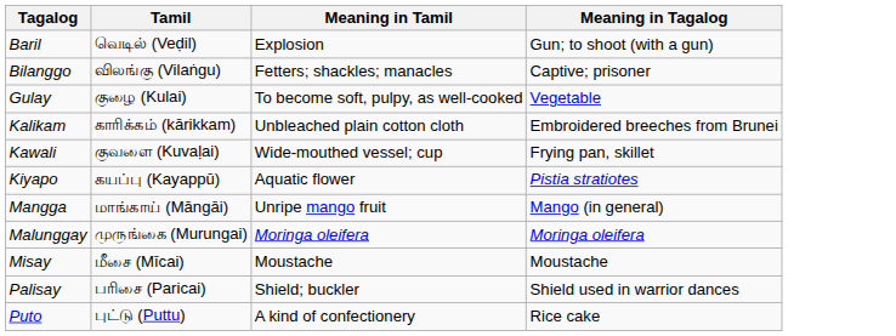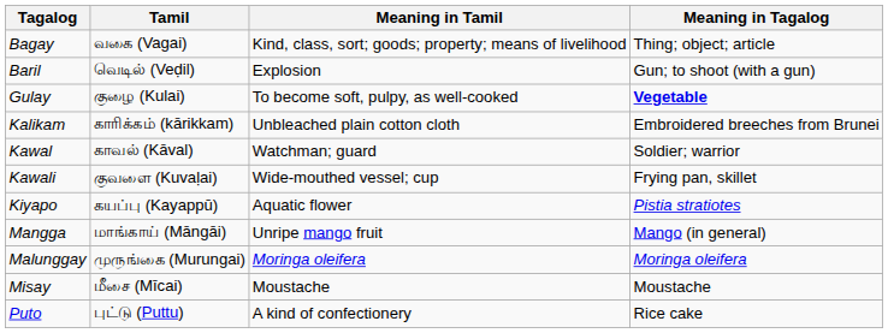+ row: Bagay | வகை (Vagai) | Kind, class, sort; goods; property; means of livelihood | Thing; object; article
- row: Bilanggo | விலங்கு (Vilaṅgu) | Fetters; shackles; manacles | Captive; prisoner
Gulay | Meaning in Tagalog: normal -> bold
+ row: Kawal | காவல் (Kāval) | Watchman; guard | Soldier; warrior
- row: Palisay | பரிசை (Paricai) | Shield; buckler | Shield used in warrior dances
